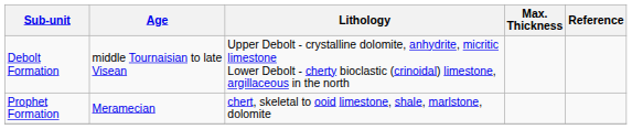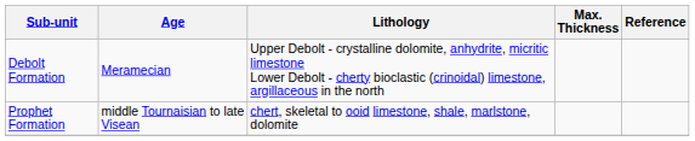Debolt Formation | Age: middle Tournaisian to late Visean -> Meramecian
Prophet Formation | Age: Meramecian -> middle Tournaisian to late Visean
